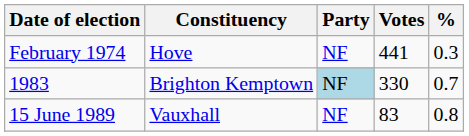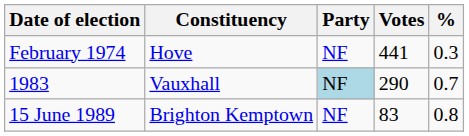1983 | Constituency: Brighton Kemptown -> Vauxhall
1983 | Votes: 330 -> 290
15 June 1989 | Constituency: Vauxhall -> Brighton Kemptown
